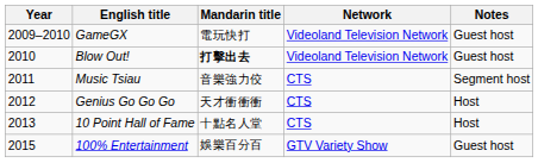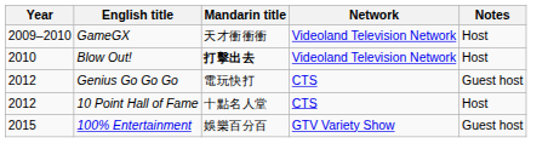GameGX | Mandarin title: 電玩快打 -> 天才衝衝衝
GameGX | Notes: Guest host -> Host
Blow Out! | Notes: Guest host -> Host
- row: 2011 | Music Tsiau | 音樂強力佼 | CTS | Segment host
Genius Go Go Go | Mandarin title: 天才衝衝衝 -> 電玩快打
Genius Go Go Go | Notes: Host -> Guest host
10 Point Hall of Fame | Year: 2013 -> 2012
